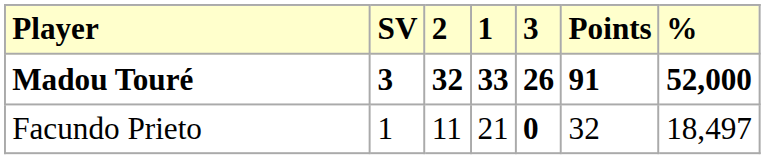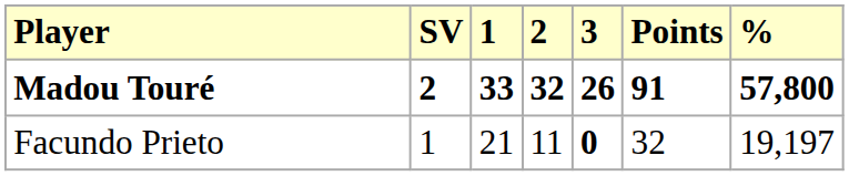columns swapped: 1 <-> 2
Madou Touré | SV: 3 -> 2
Madou Touré | %: 52,000 -> 57,800
Facundo Prieto | %: 18,497 -> 19,197
